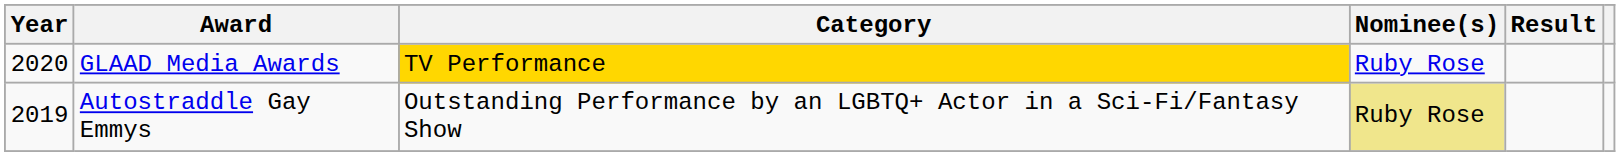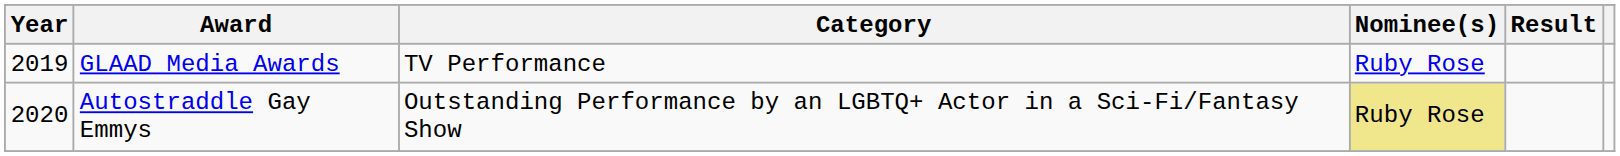GLAAD Media Awards | Year: 2020 -> 2019
GLAAD Media Awards | Category: gold background -> no background
Autostraddle Gay Emmys | Year: 2019 -> 2020
